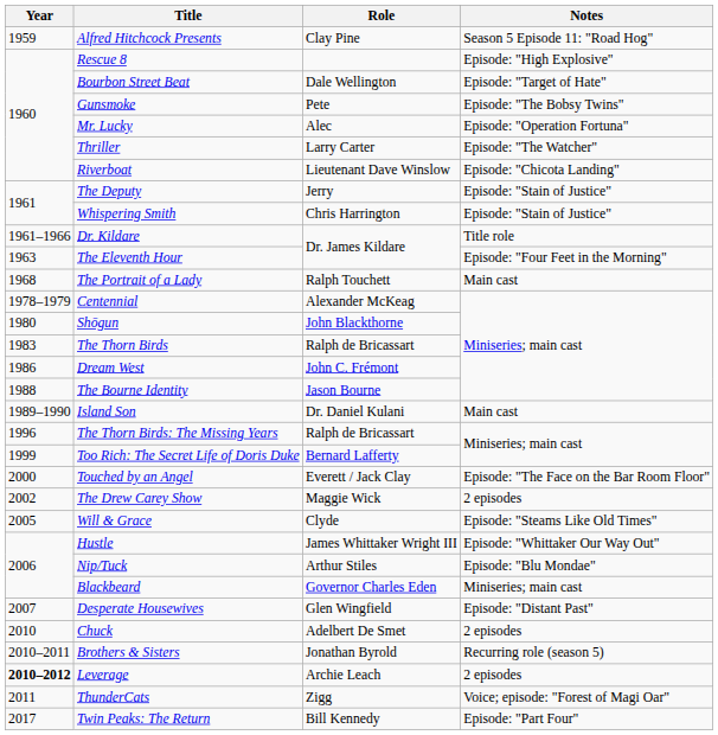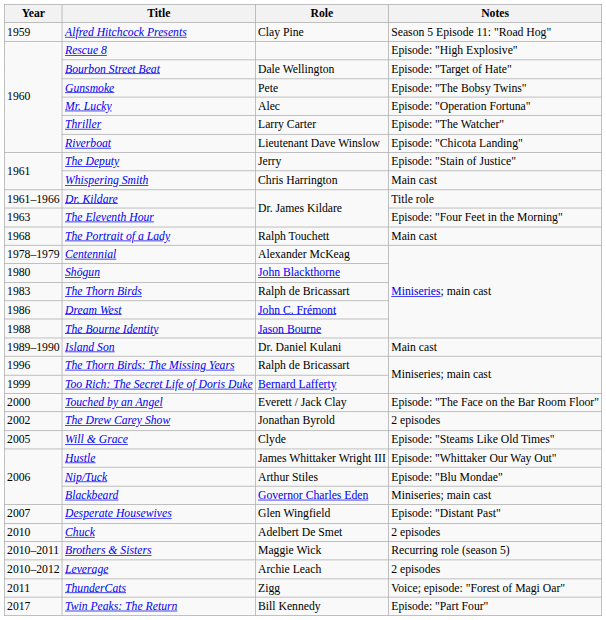Whispering Smith | Notes: Episode: "Stain of Justice" -> Main cast
The Drew Carey Show | Role: Maggie Wick -> Jonathan Byrold
Brothers & Sisters | Role: Jonathan Byrold -> Maggie Wick
Leverage | Year: bold -> normal
